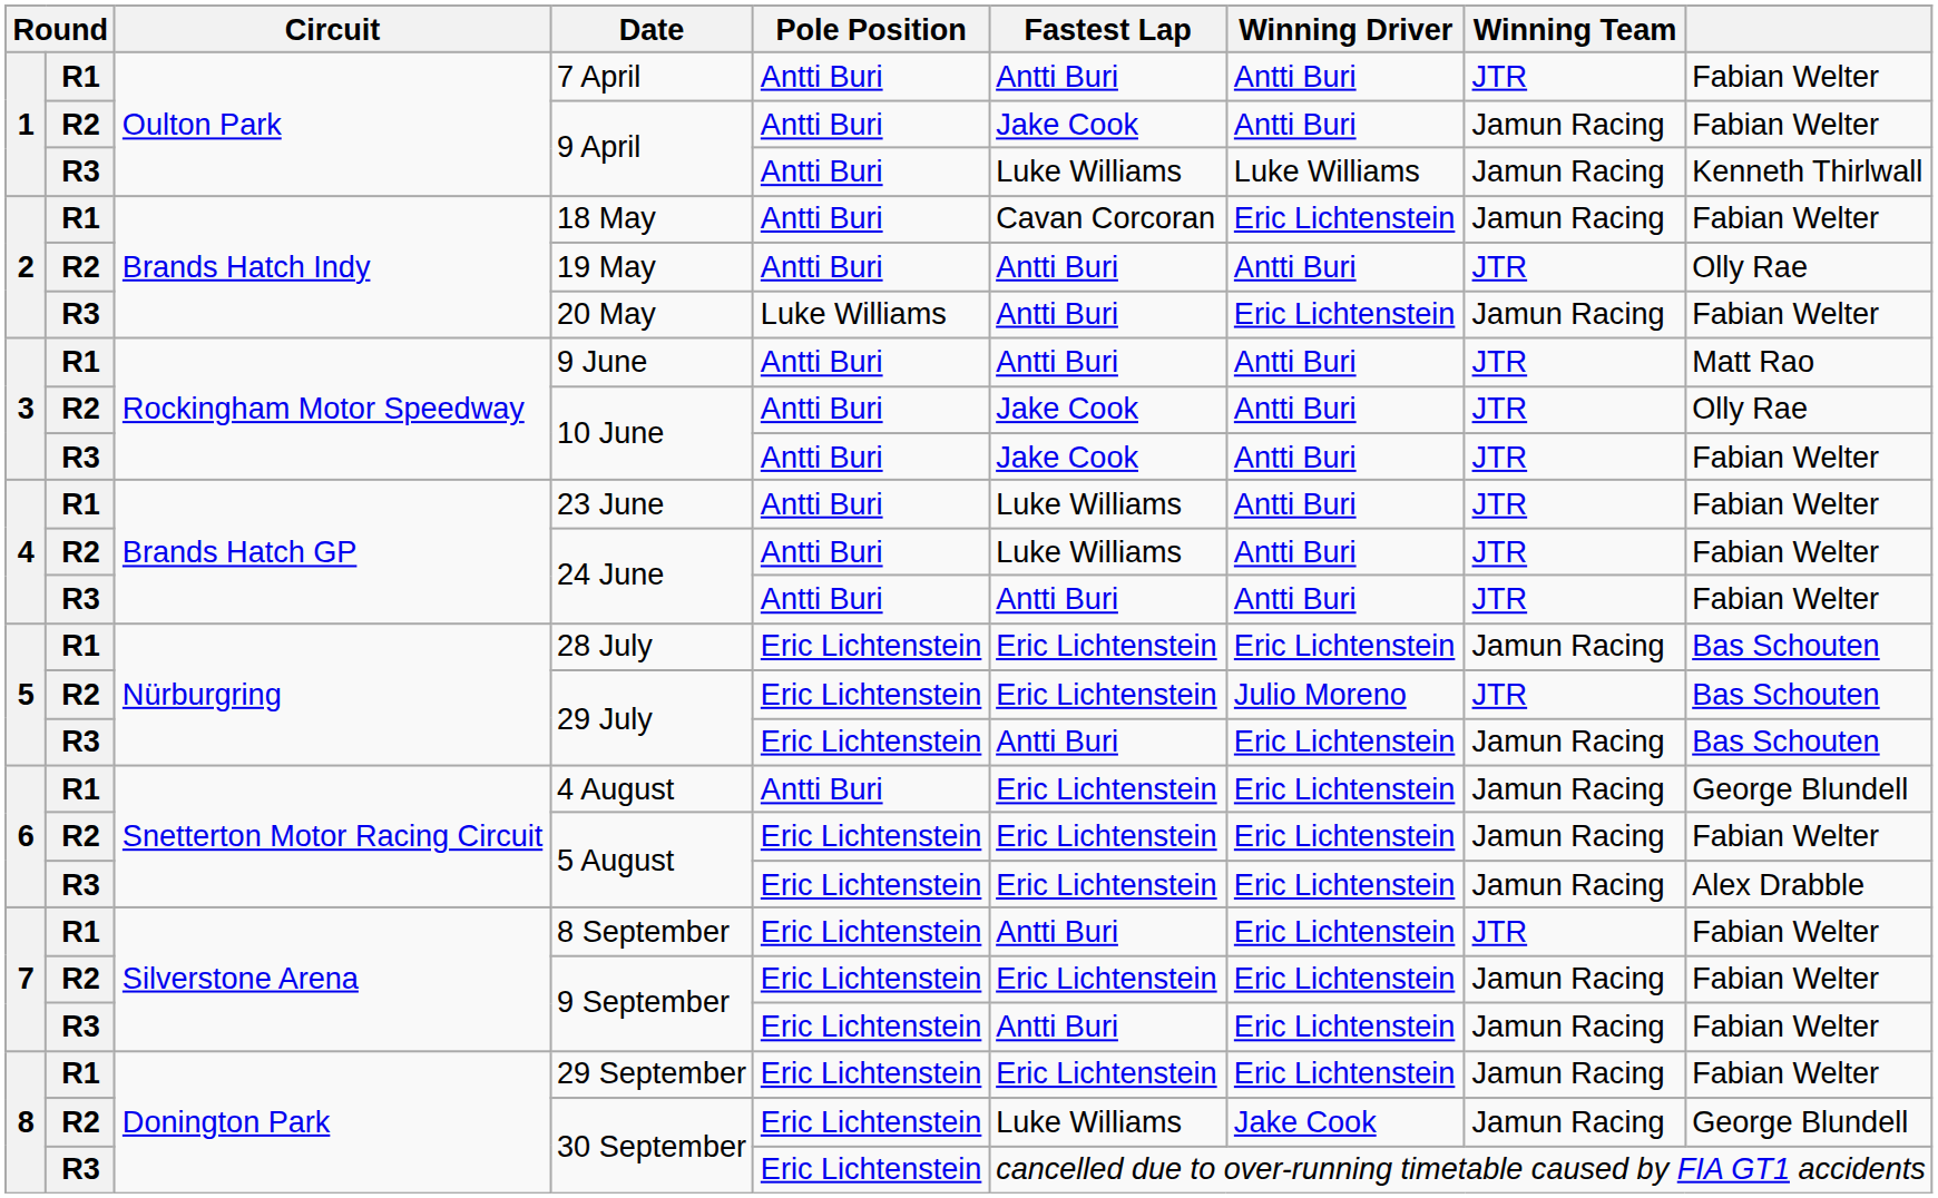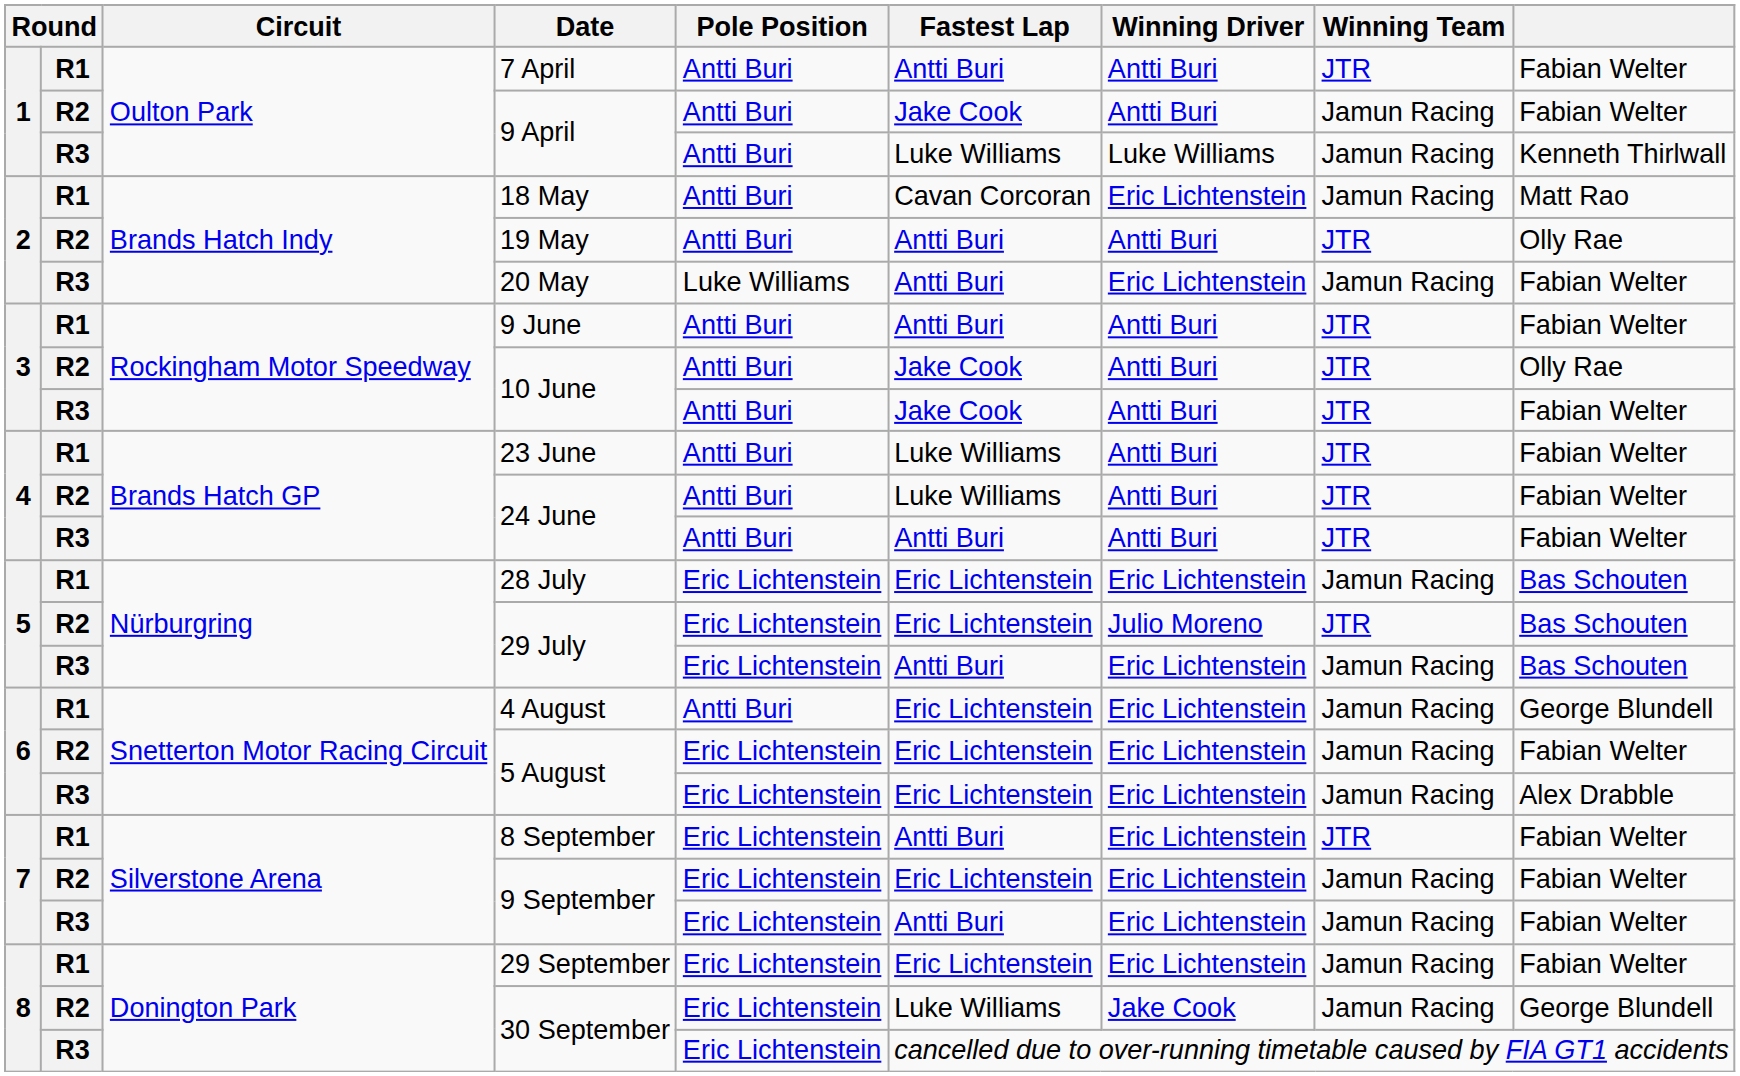18 May | column 9: Fabian Welter -> Matt Rao
9 June | column 9: Matt Rao -> Fabian Welter
